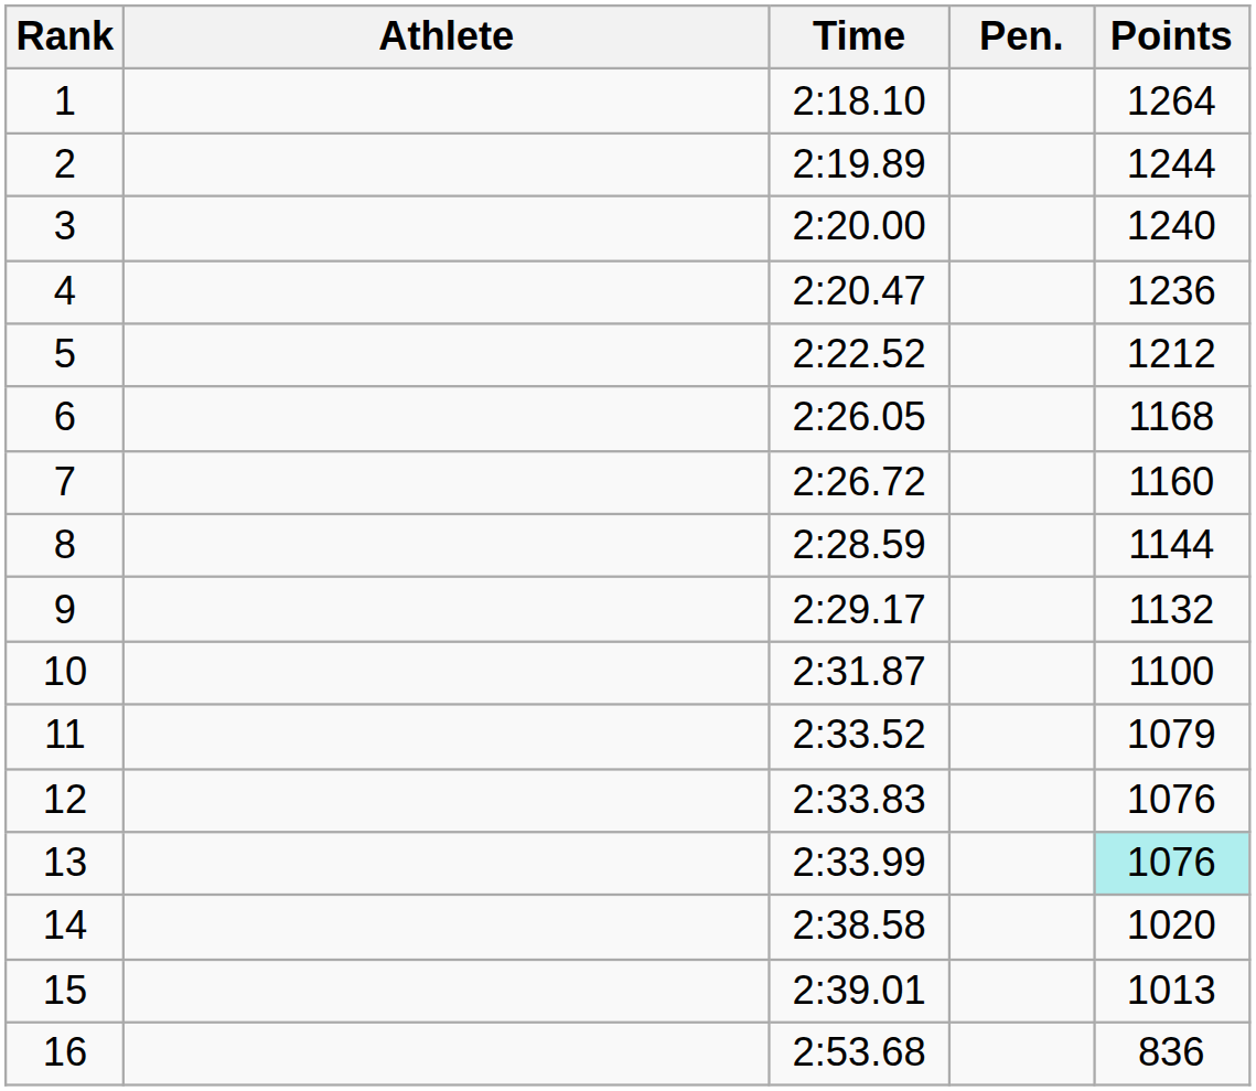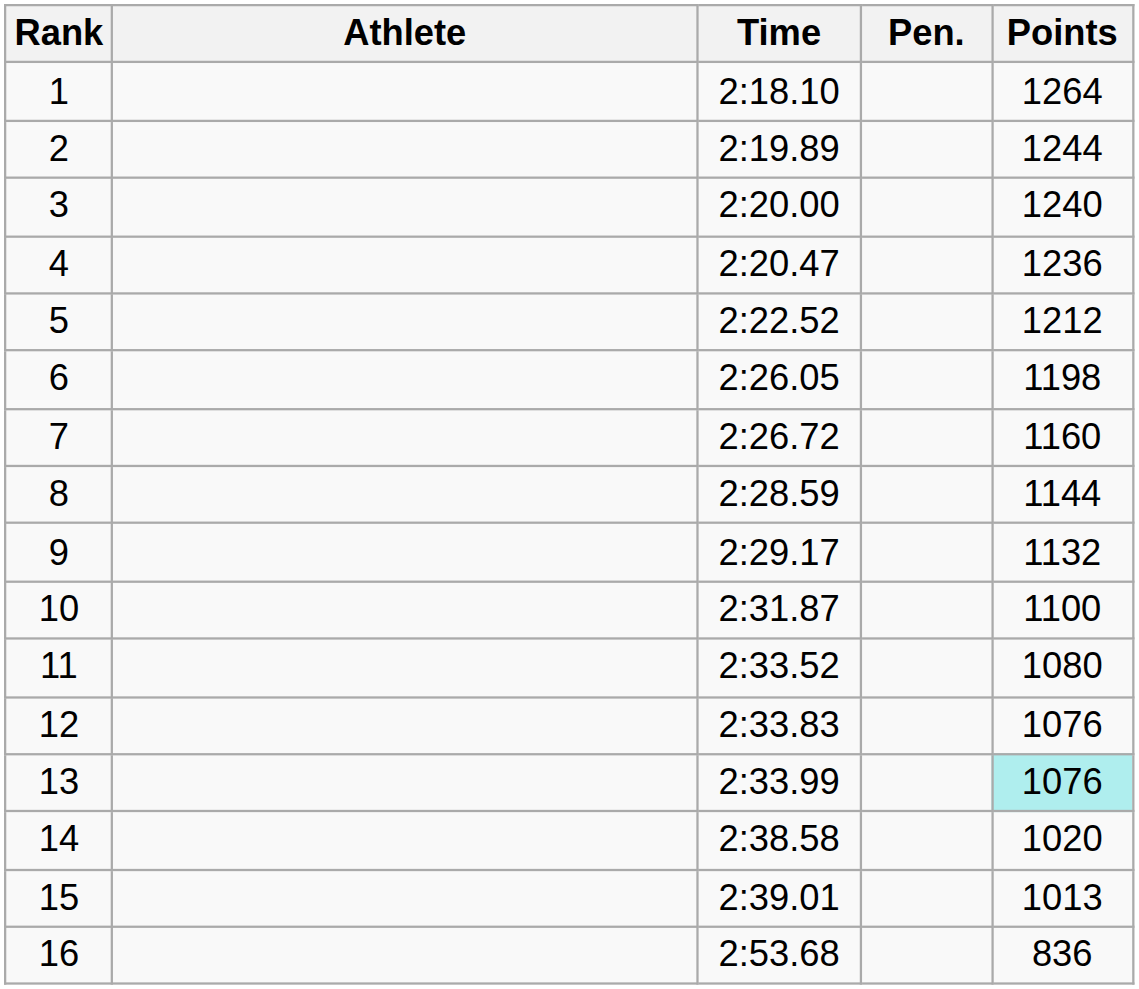6 | Points: 1168 -> 1198
11 | Points: 1079 -> 1080
